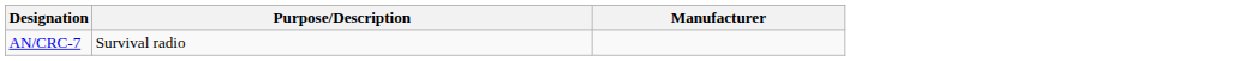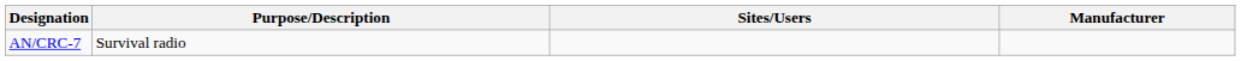+ column: Sites/Users
